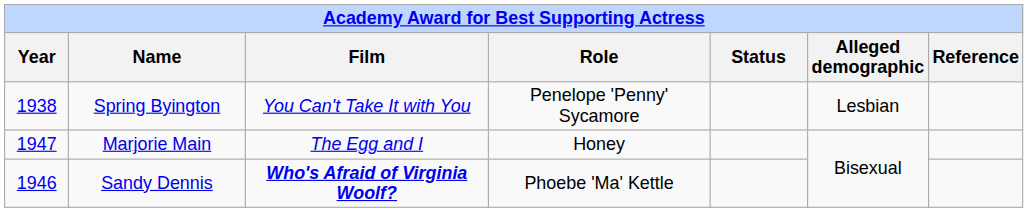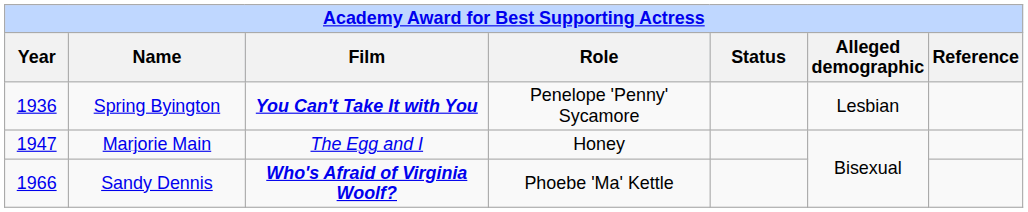Spring Byington | Year: 1938 -> 1936
Spring Byington | Film: normal -> bold
Sandy Dennis | Year: 1946 -> 1966
